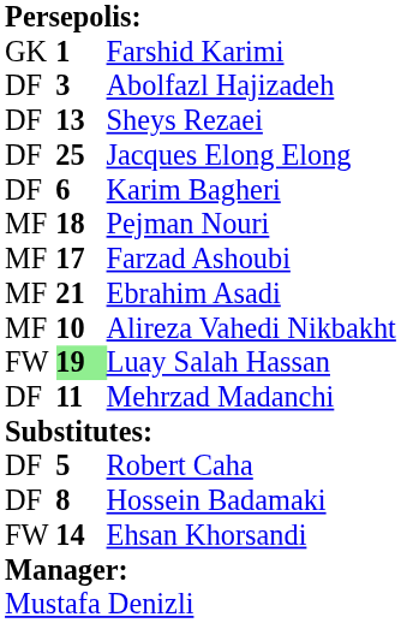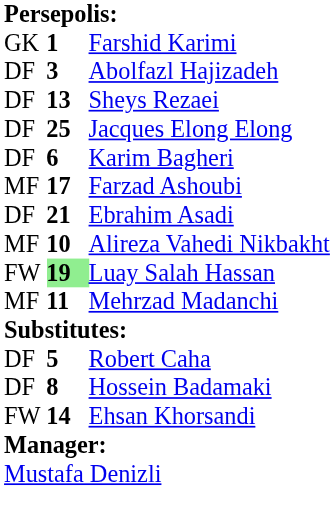- row: MF | 18 | Pejman Nouri
Ebrahim Asadi | column 1: MF -> DF
Mehrzad Madanchi | column 1: DF -> MF
